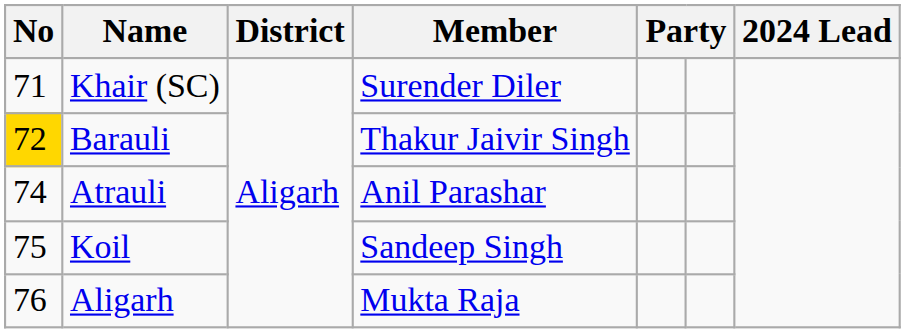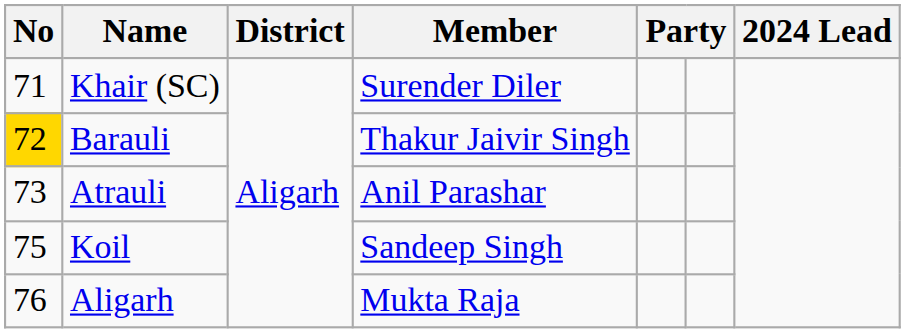Atrauli | No: 74 -> 73
